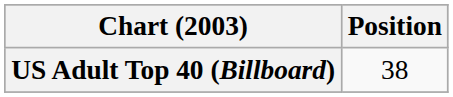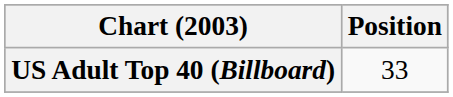US Adult Top 40 (Billboard) | Position: 38 -> 33
